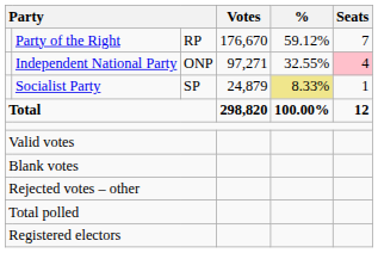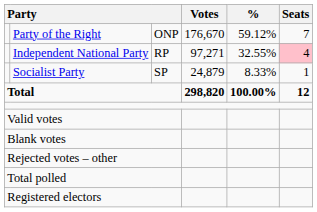Party of the Right | column 3: RP -> ONP
Independent National Party | column 3: ONP -> RP
Socialist Party | %: khaki background -> no background
